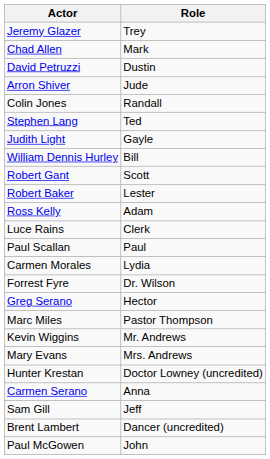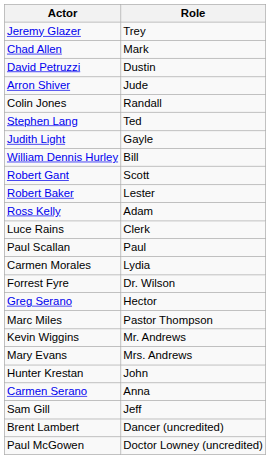Hunter Krestan | Role: Doctor Lowney (uncredited) -> John
Paul McGowen | Role: John -> Doctor Lowney (uncredited)
